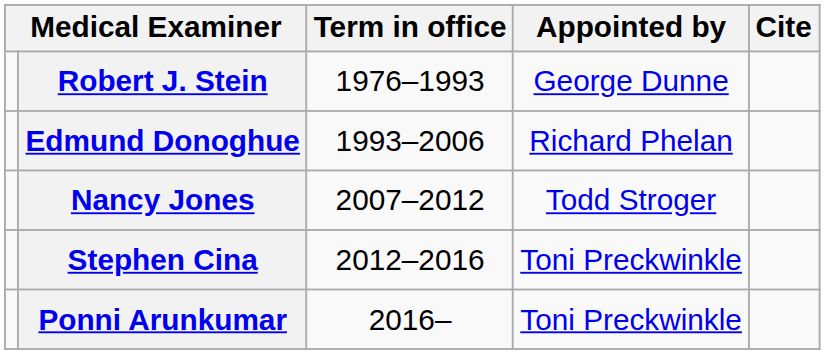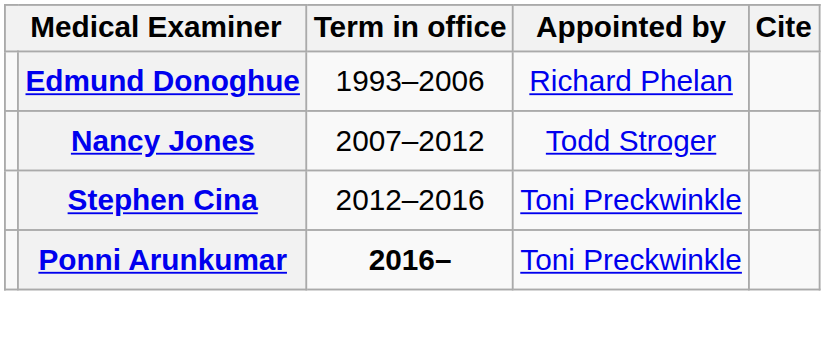- row: Robert J. Stein | 1976–1993 | George Dunne
Ponni Arunkumar | Term in office: normal -> bold
